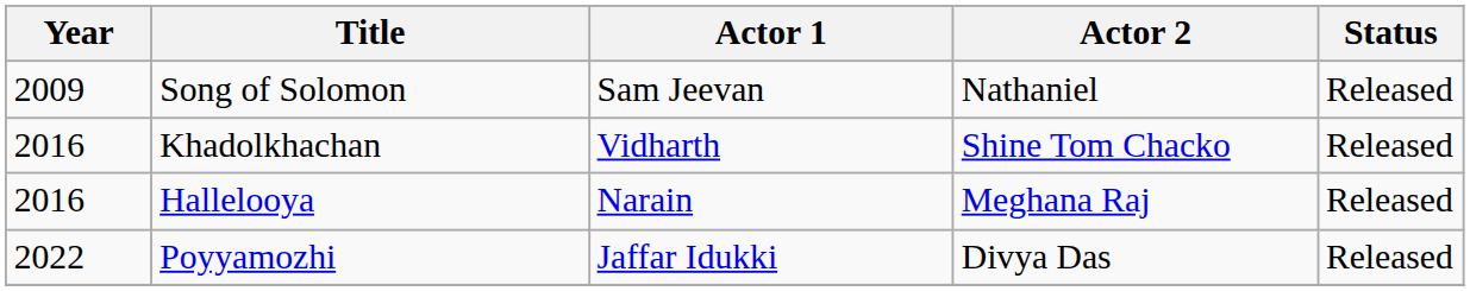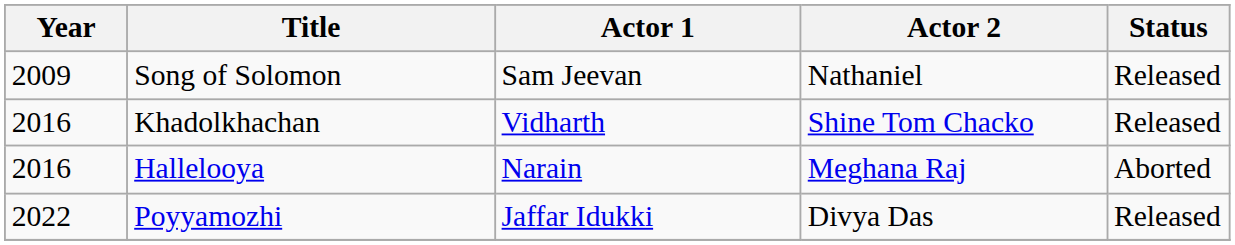Hallelooya | Status: Released -> Aborted
